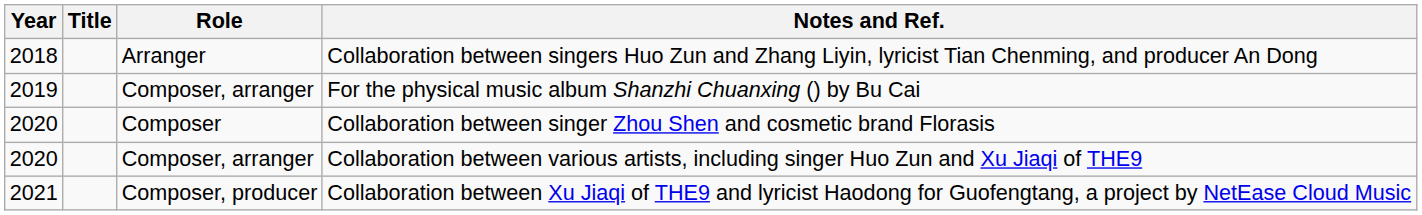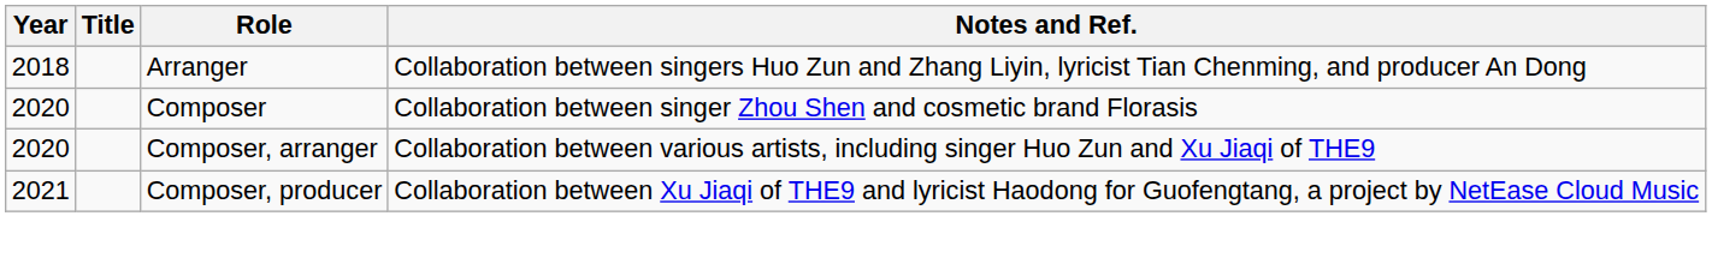- row: 2019 | Composer, arranger | For the physical music album Shanzhi Chuanxing () by Bu Cai
